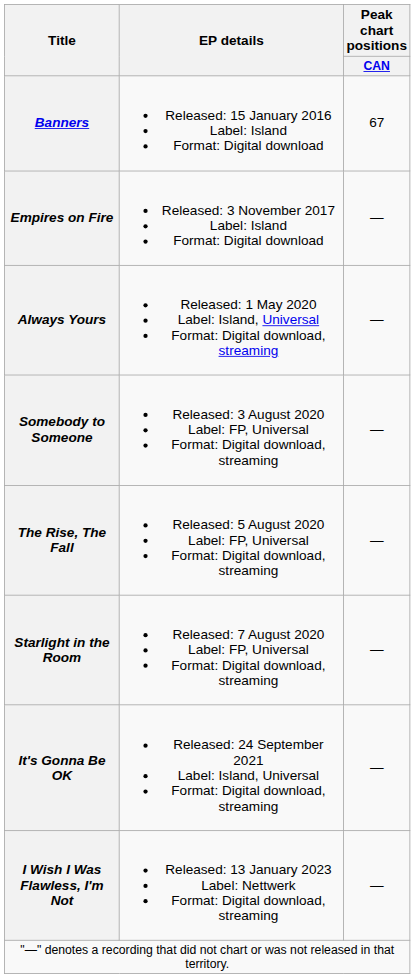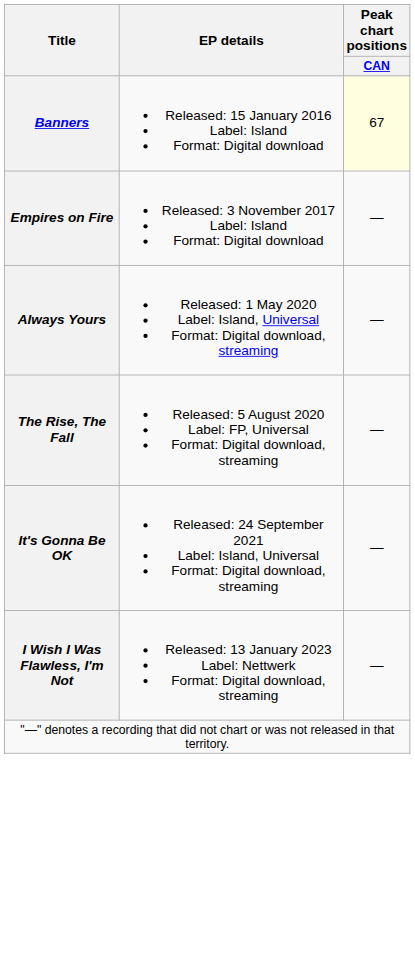Banners | Peak chart positions / CAN: no background -> lightyellow background
- row: Somebody to Someone | Released: 3 August 2020 Label: FP, Universal Format: Digital download, streaming | —
- row: Starlight in the Room | Released: 7 August 2020 Label: FP, Universal Format: Digital download, streaming | —
